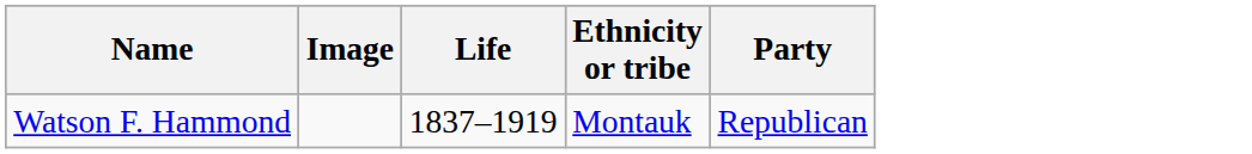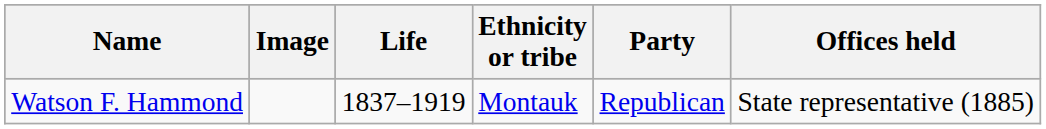+ column: Offices held | State representative (1885)
